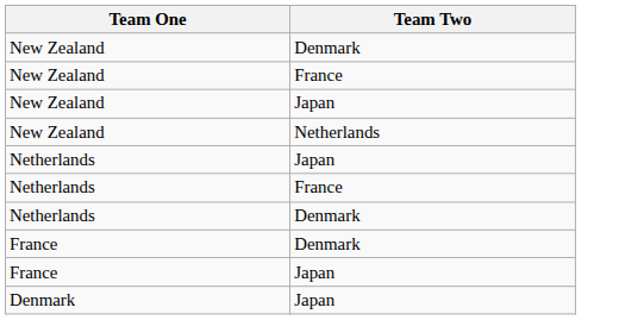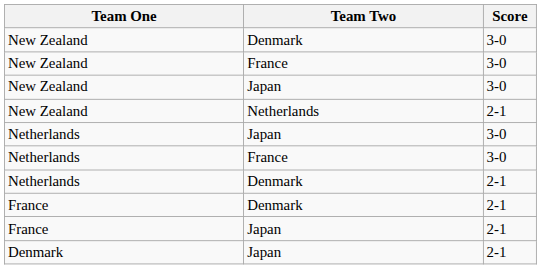+ column: Score | 3-0 | 3-0 | 3-0 | 2-1 | 3-0 | 3-0 | 2-1 | 2-1 | 2-1 | 2-1
